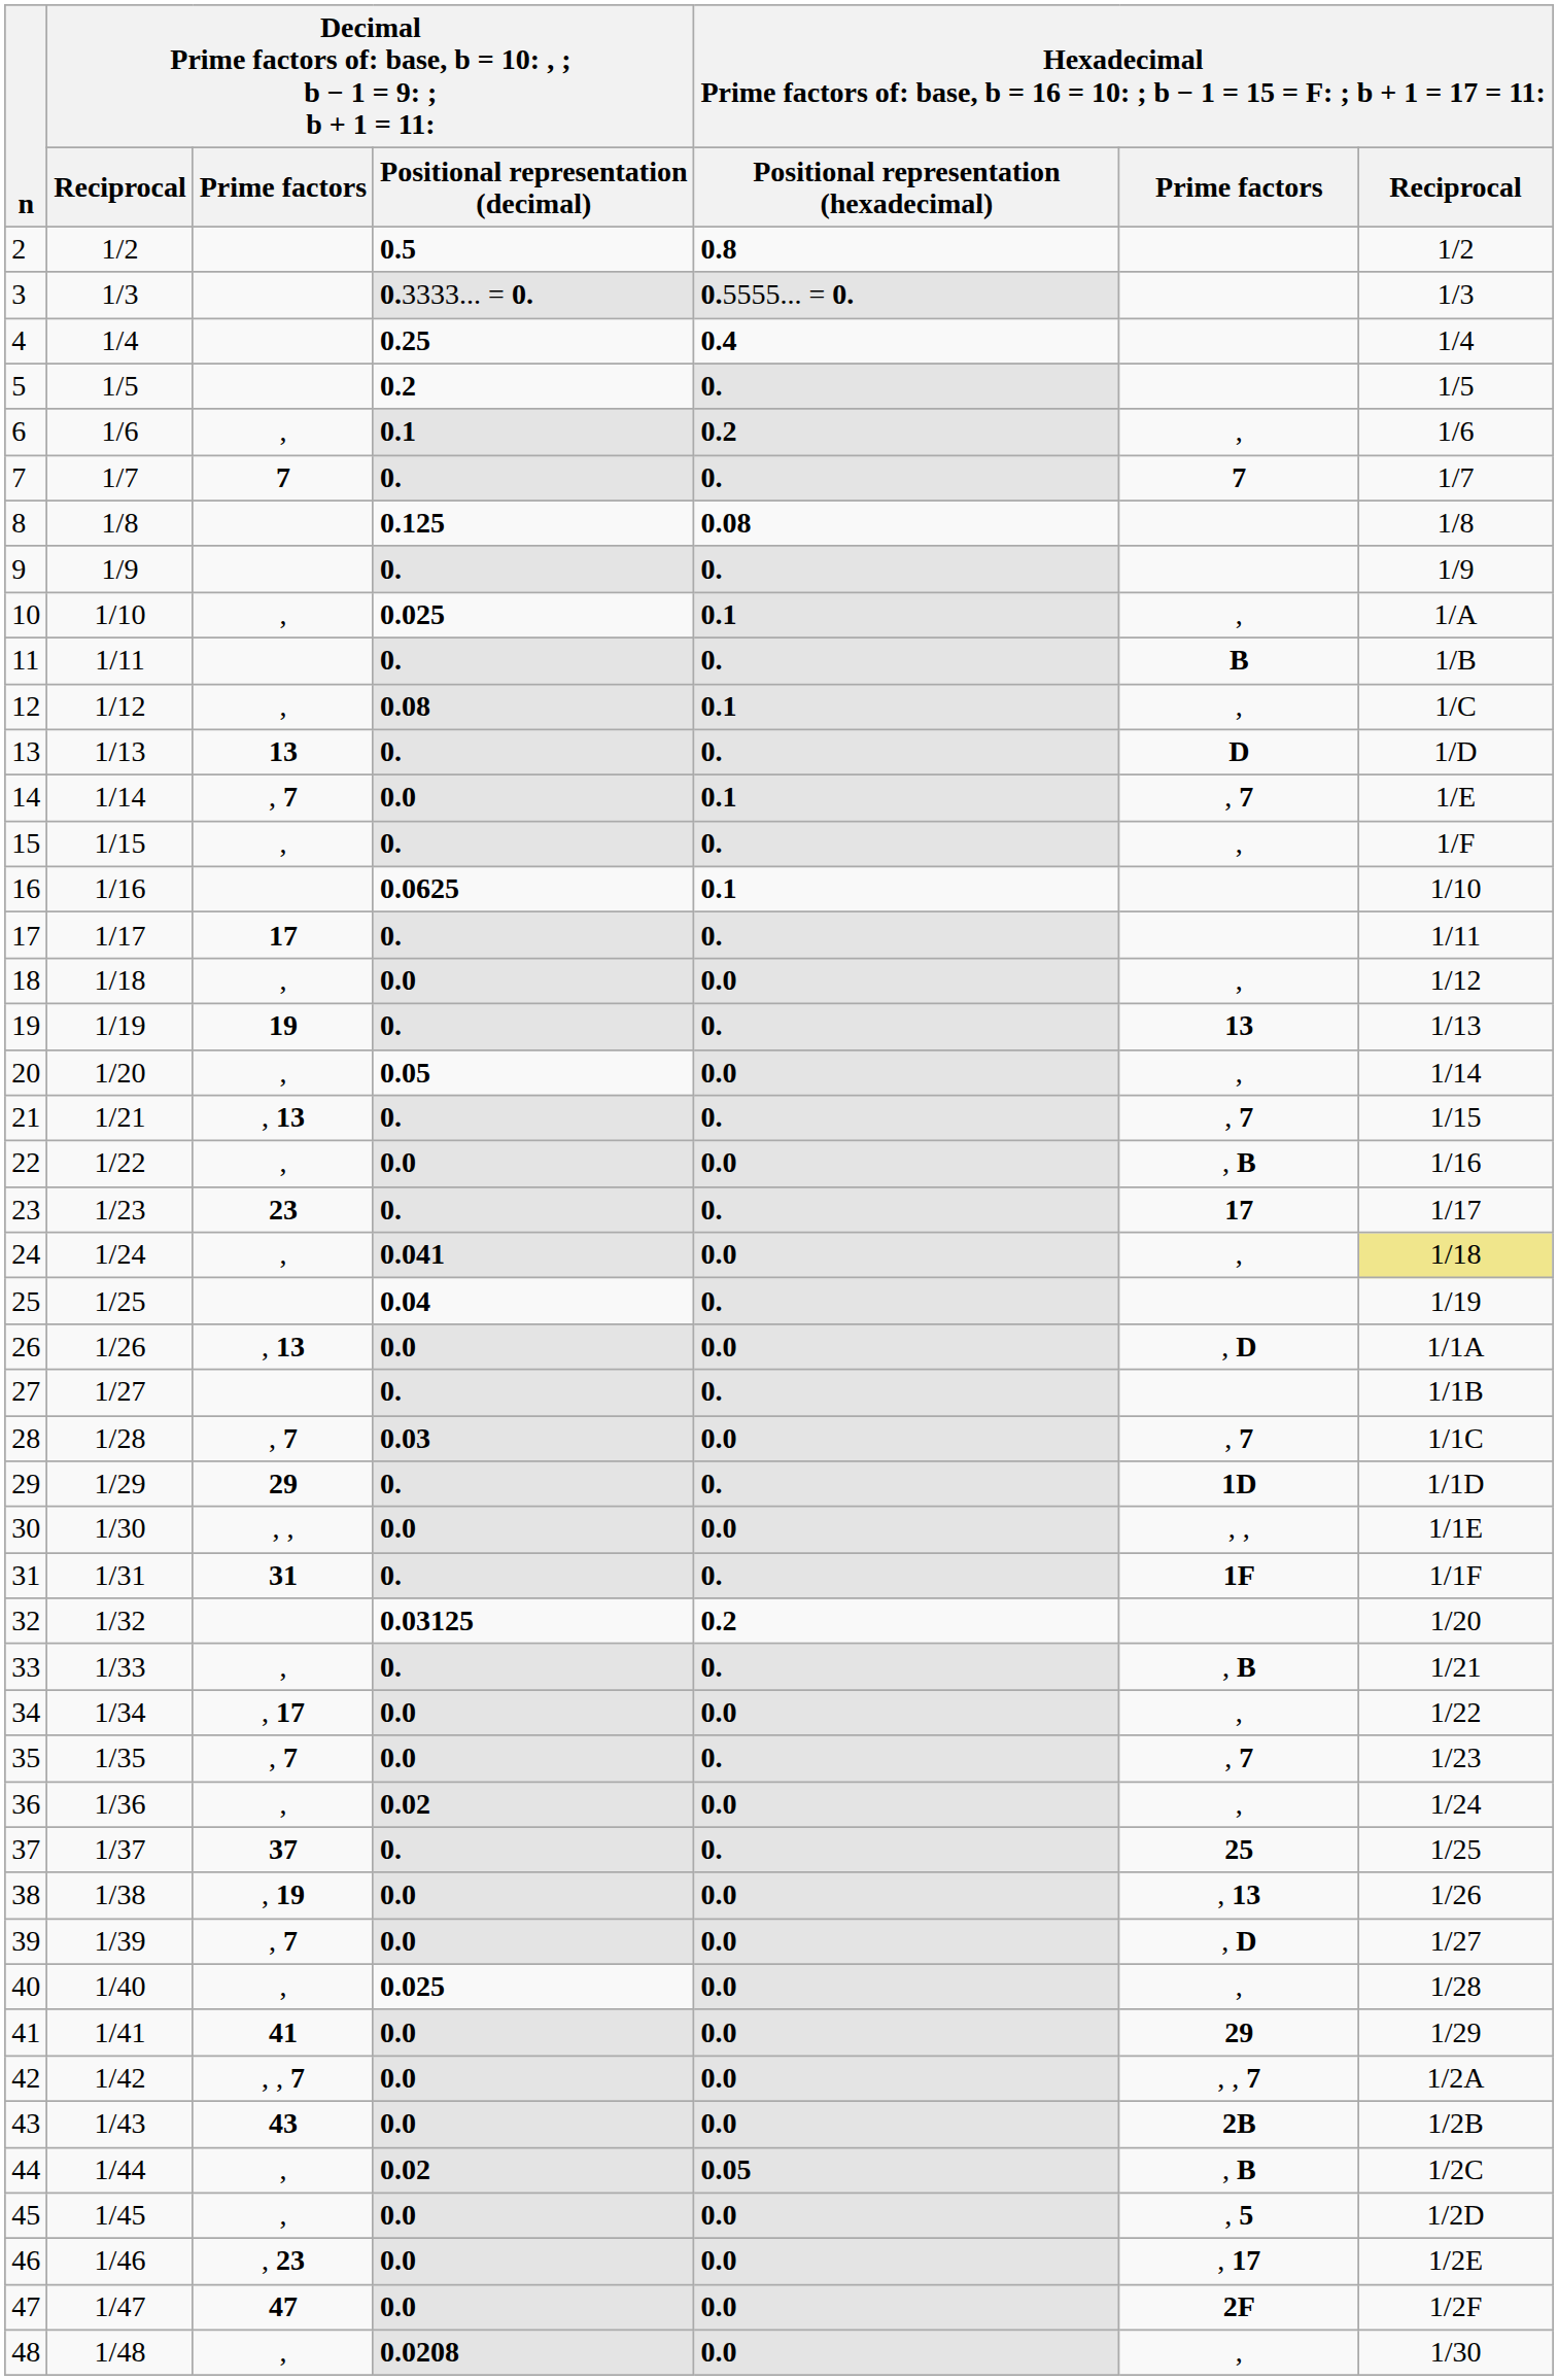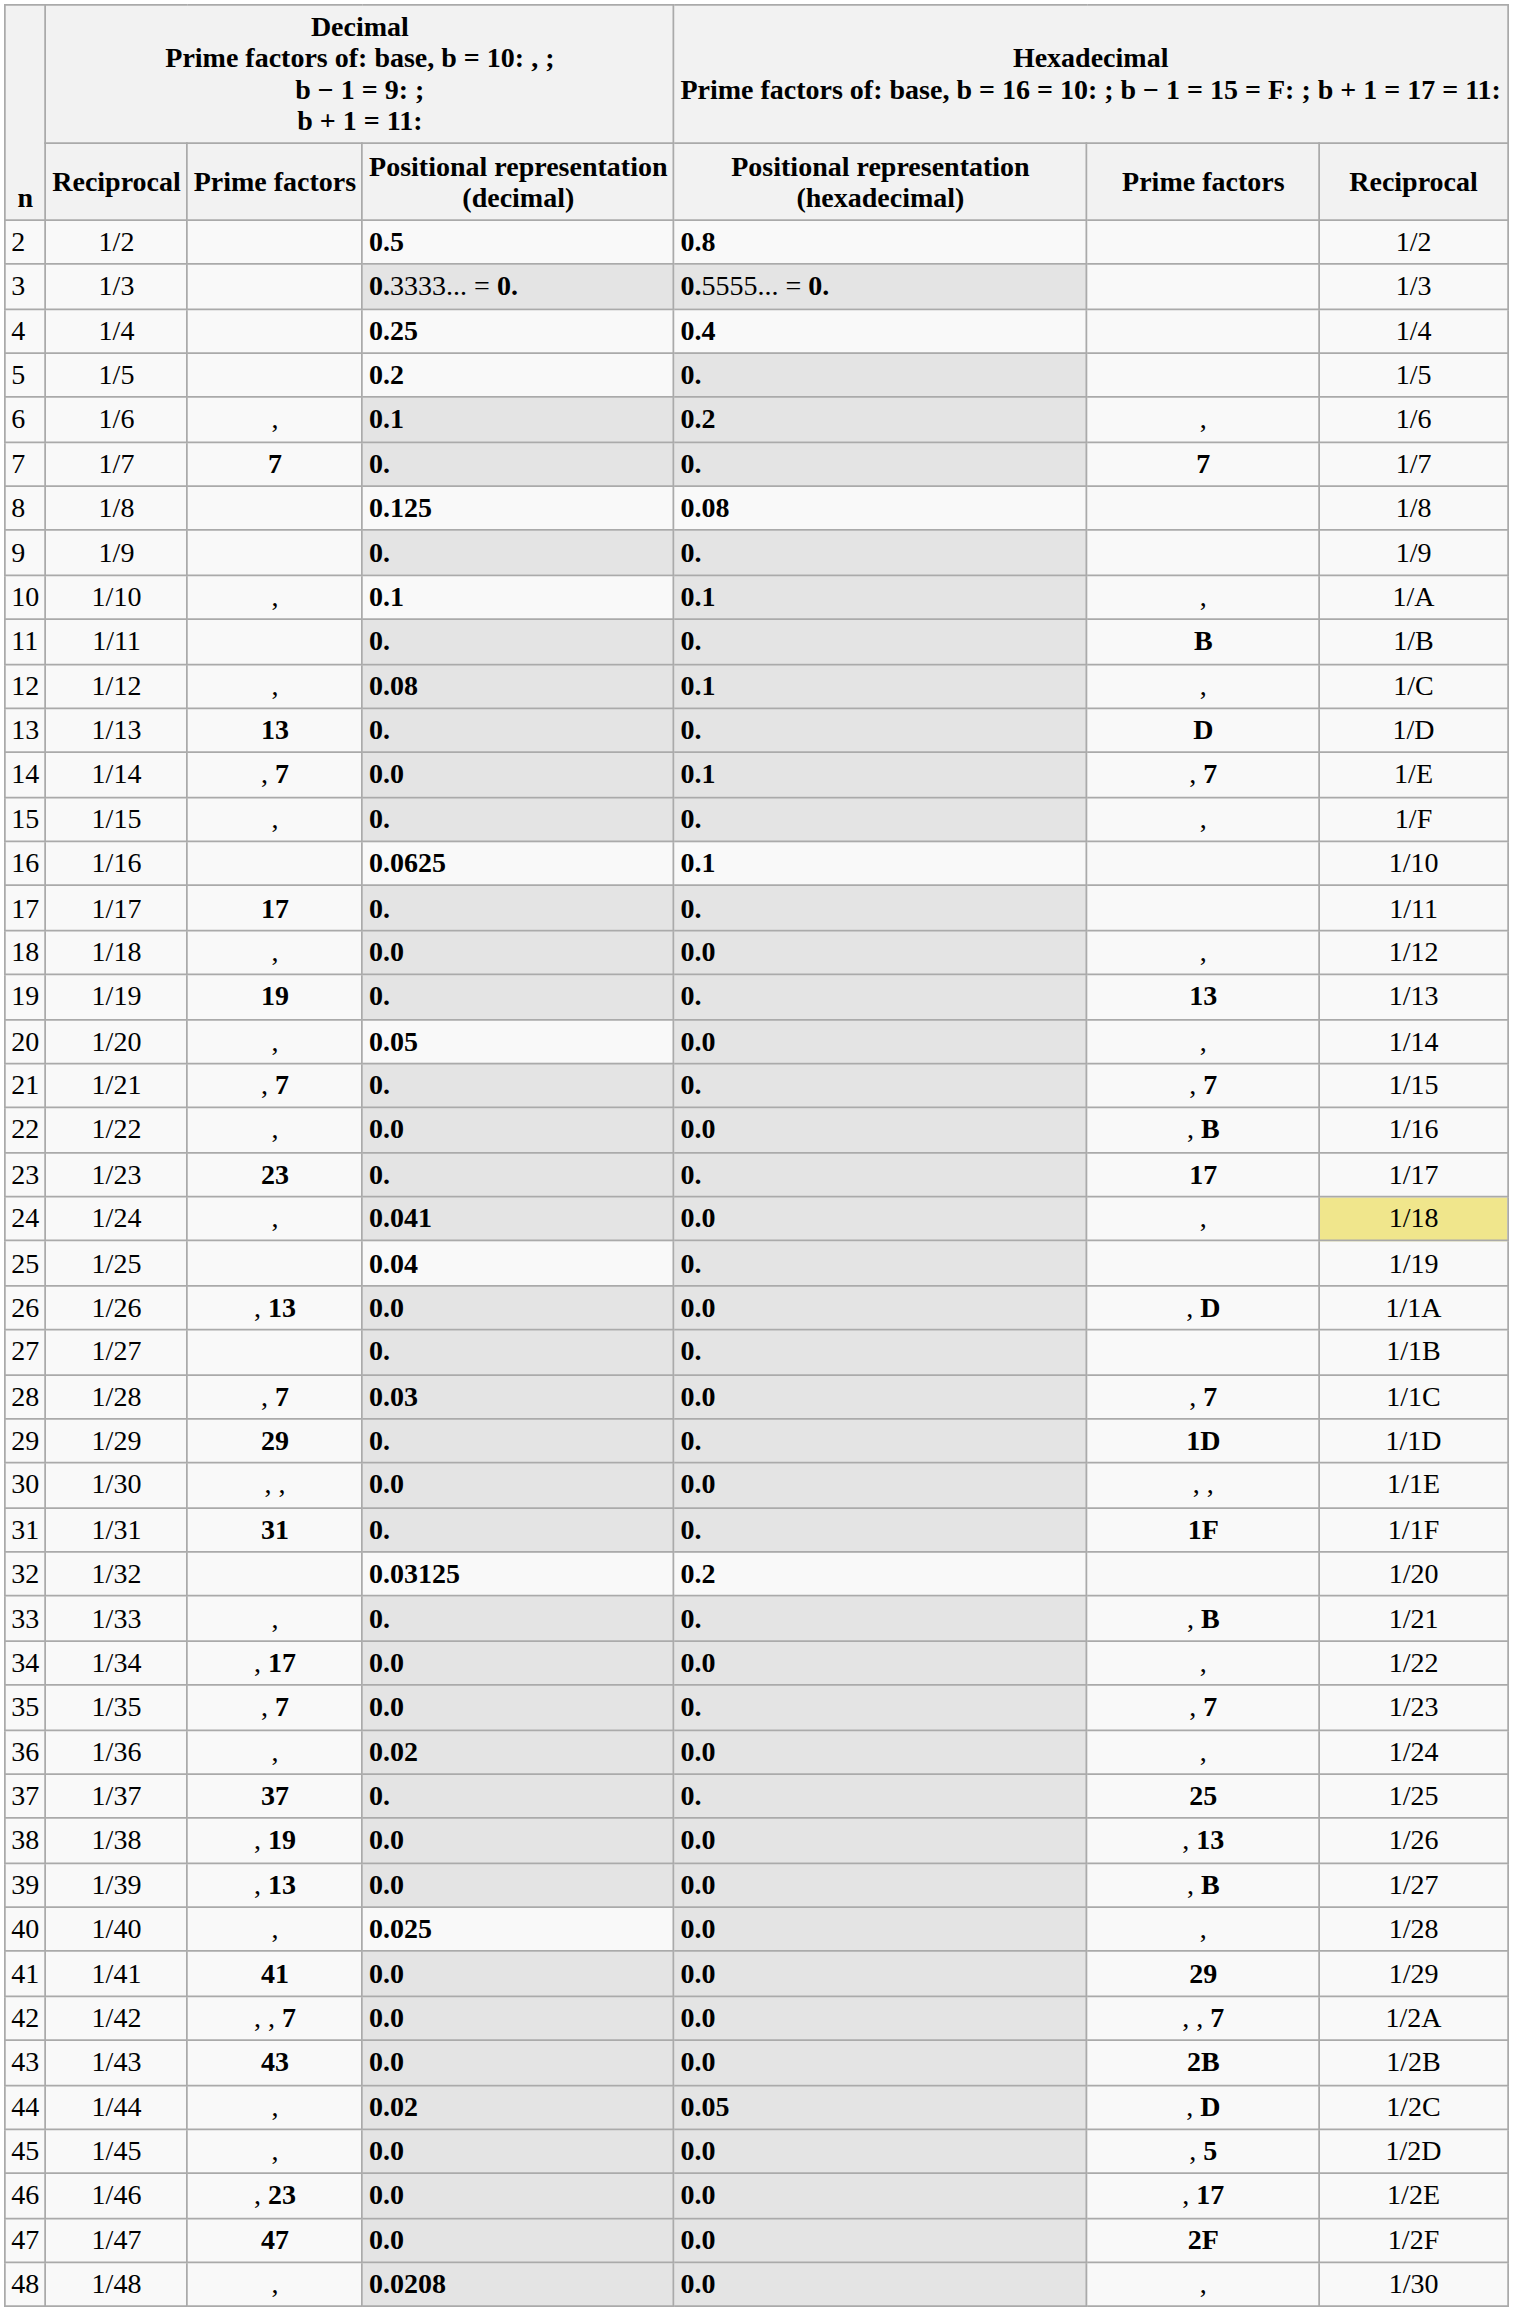10 | column 4: 0.025 -> 0.1
21 | column 3: , 13 -> , 7
39 | column 3: , 7 -> , 13
39 | column 6: , D -> , B
44 | column 6: , B -> , D
